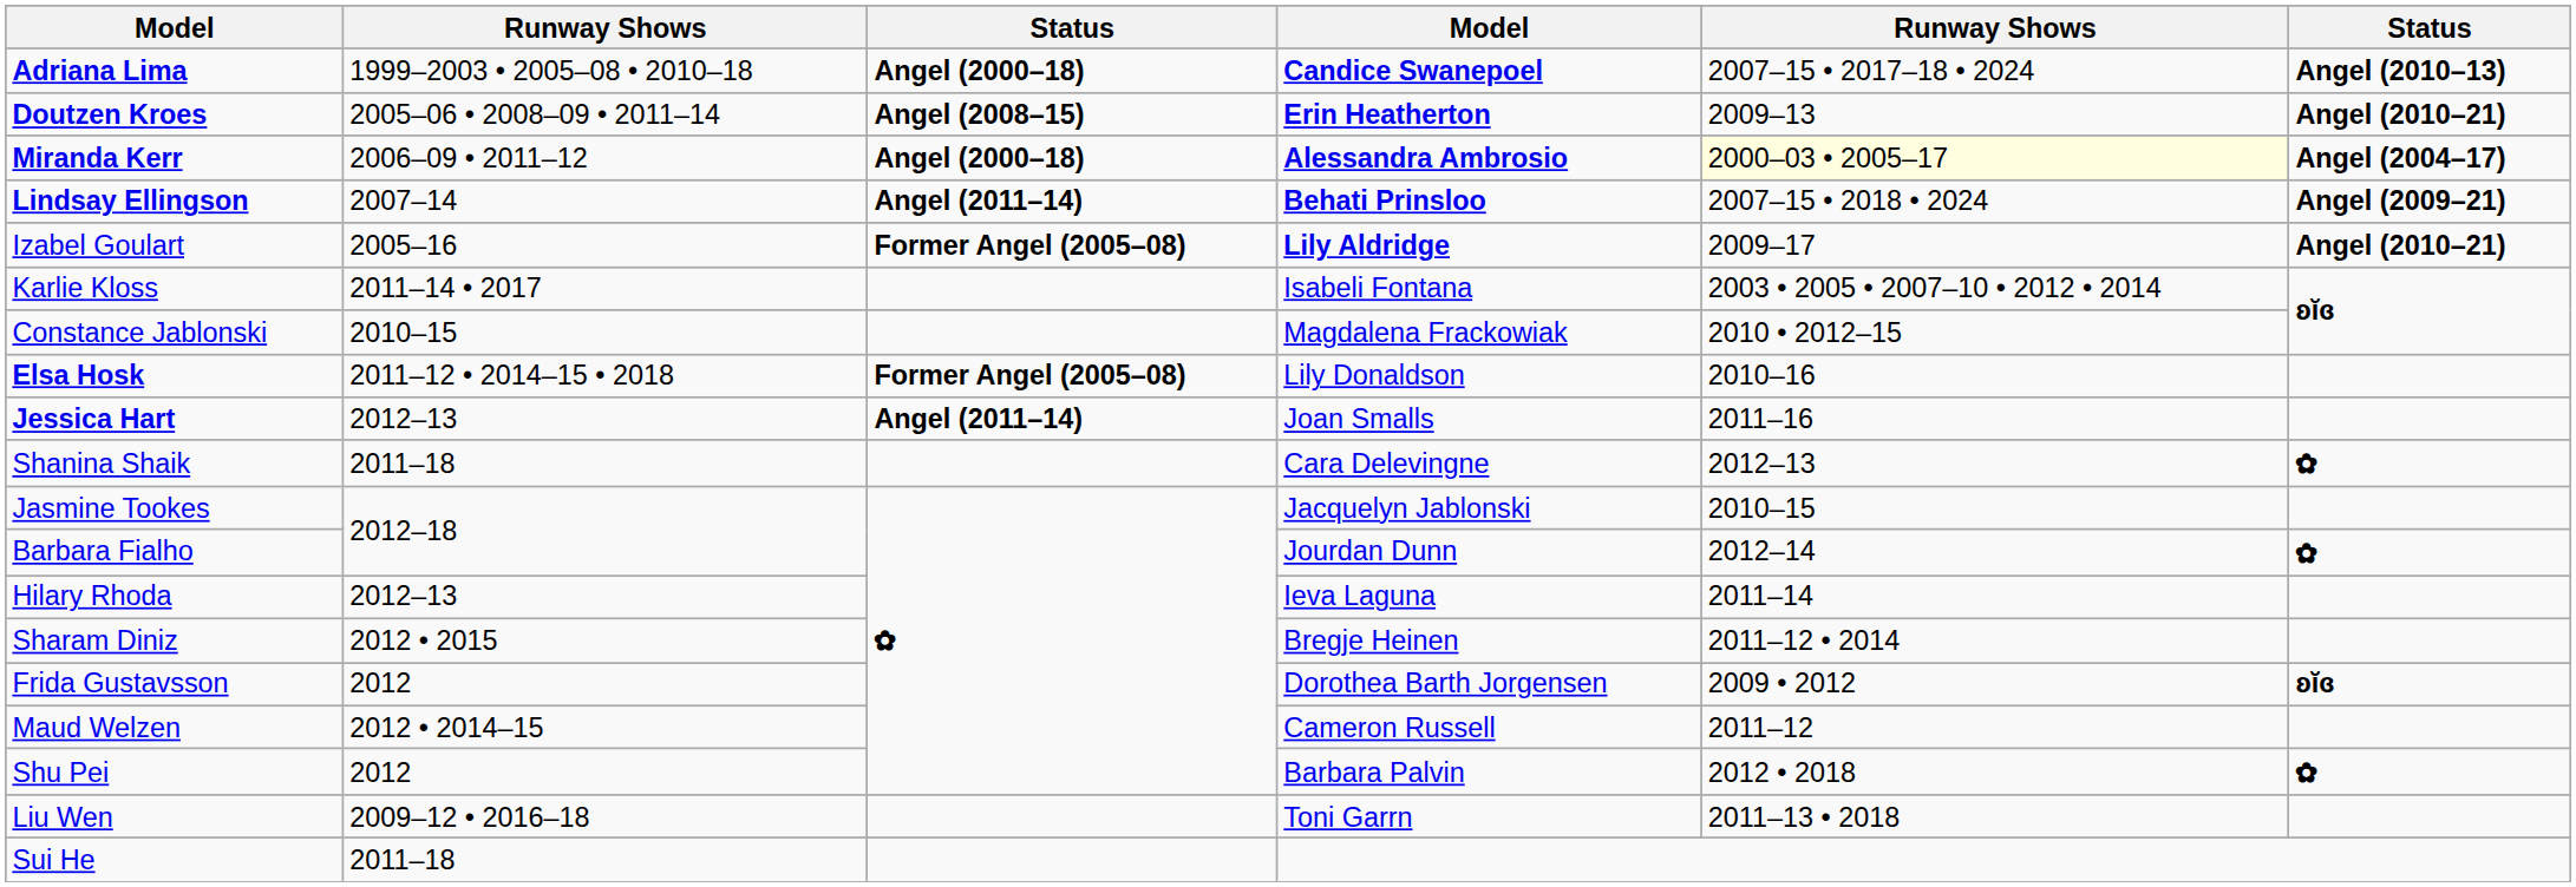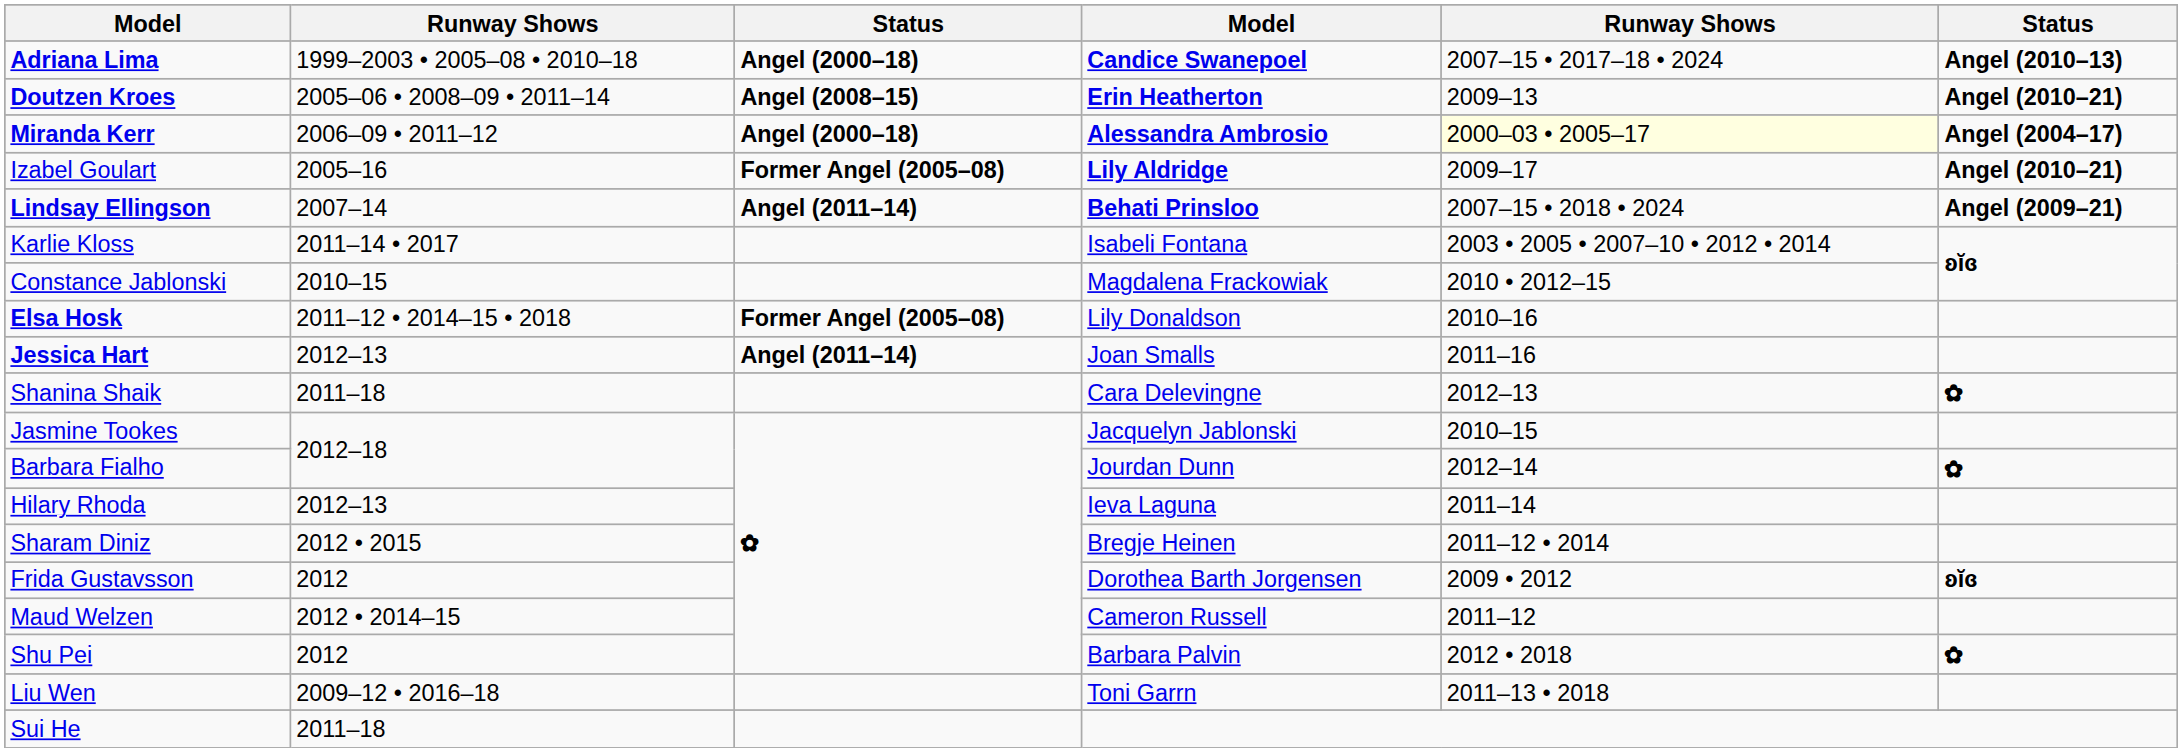rows swapped: Lindsay Ellingson <-> Izabel Goulart
